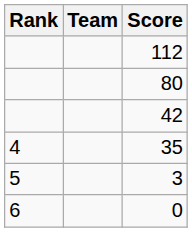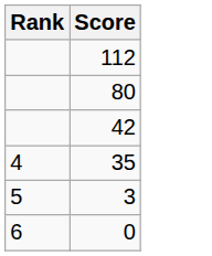- column: Team
